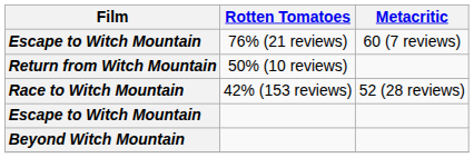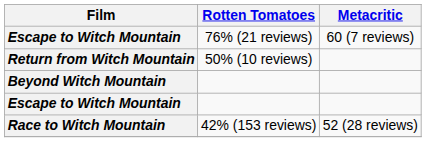rows swapped: Beyond Witch Mountain <-> Race to Witch Mountain
